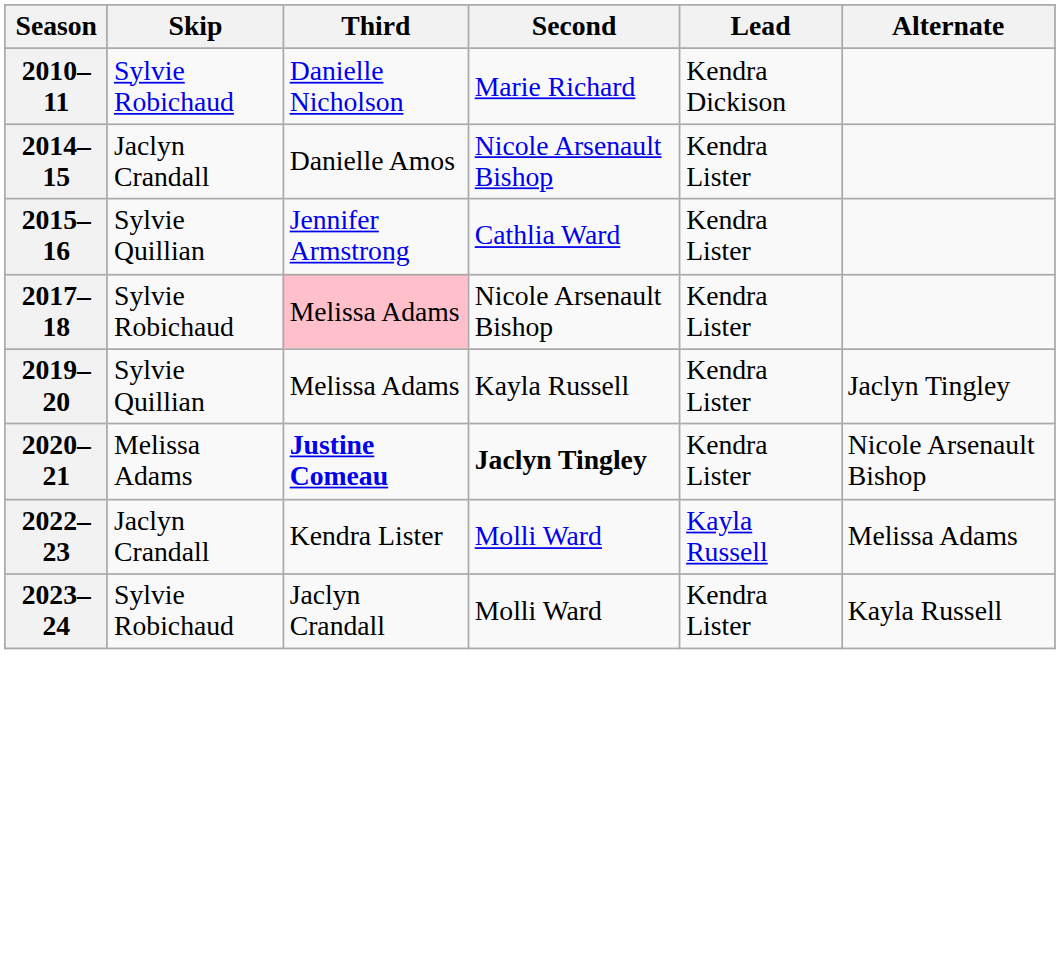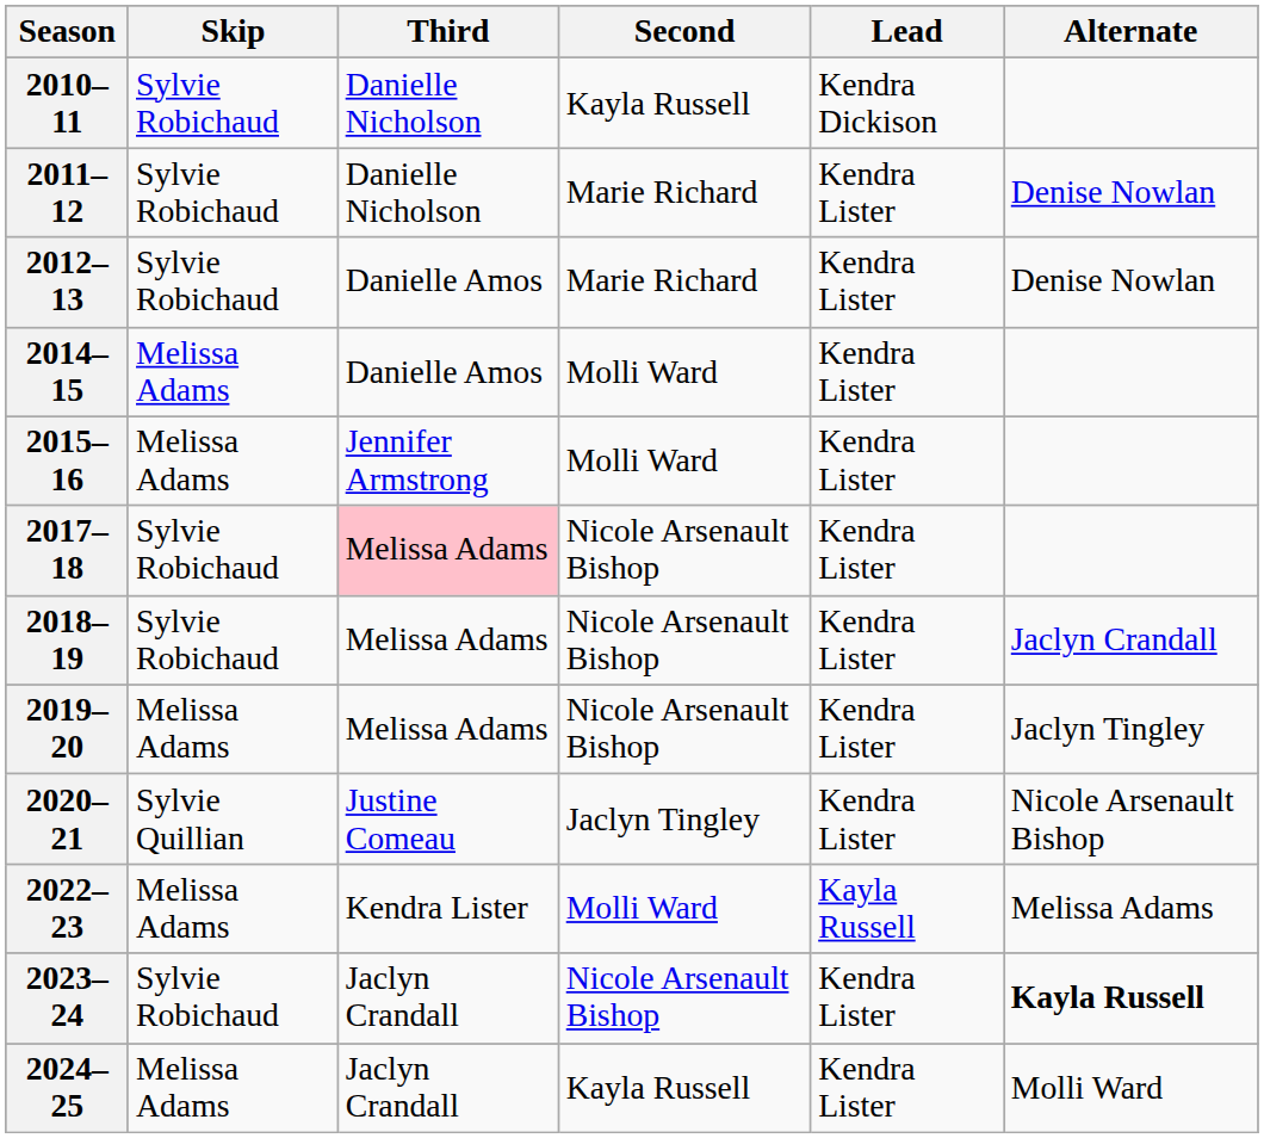2010–11 | Second: Marie Richard -> Kayla Russell
+ row: 2011–12 | Sylvie Robichaud | Danielle Nicholson | Marie Richard | Kendra Lister | Denise Nowlan
+ row: 2012–13 | Sylvie Robichaud | Danielle Amos | Marie Richard | Kendra Lister | Denise Nowlan
2014–15 | Skip: Jaclyn Crandall -> Melissa Adams
2014–15 | Second: Nicole Arsenault Bishop -> Molli Ward
2015–16 | Skip: Sylvie Quillian -> Melissa Adams
2015–16 | Second: Cathlia Ward -> Molli Ward
+ row: 2018–19 | Sylvie Robichaud | Melissa Adams | Nicole Arsenault Bishop | Kendra Lister | Jaclyn Crandall
2019–20 | Skip: Sylvie Quillian -> Melissa Adams
2019–20 | Second: Kayla Russell -> Nicole Arsenault Bishop
2020–21 | Skip: Melissa Adams -> Sylvie Quillian
2020–21 | Third: bold -> normal
2020–21 | Second: bold -> normal
2022–23 | Skip: Jaclyn Crandall -> Melissa Adams
2023–24 | Second: Molli Ward -> Nicole Arsenault Bishop
2023–24 | Alternate: normal -> bold
+ row: 2024–25 | Melissa Adams | Jaclyn Crandall | Kayla Russell | Kendra Lister | Molli Ward
